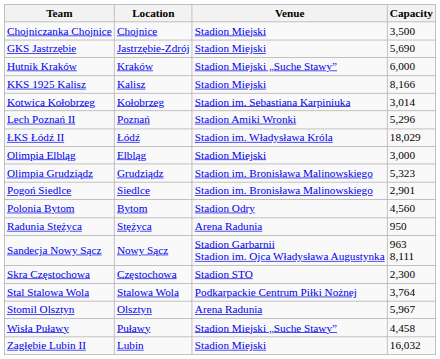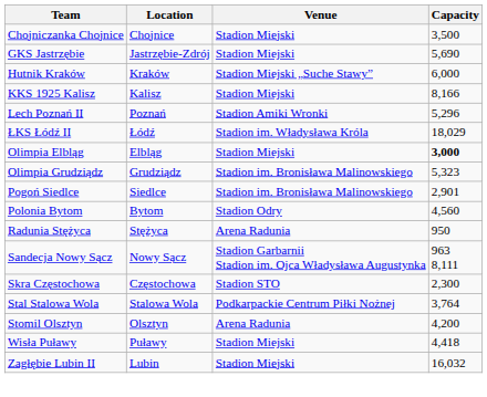- row: Kotwica Kołobrzeg | Kołobrzeg | Stadion im. Sebastiana Karpiniuka | 3,014
Olimpia Elbląg | Capacity: normal -> bold
Stomil Olsztyn | Capacity: 5,967 -> 4,200
Wisła Puławy | Venue: Stadion Miejski „Suche Stawy” -> Stadion Miejski
Wisła Puławy | Capacity: 4,458 -> 4,418
